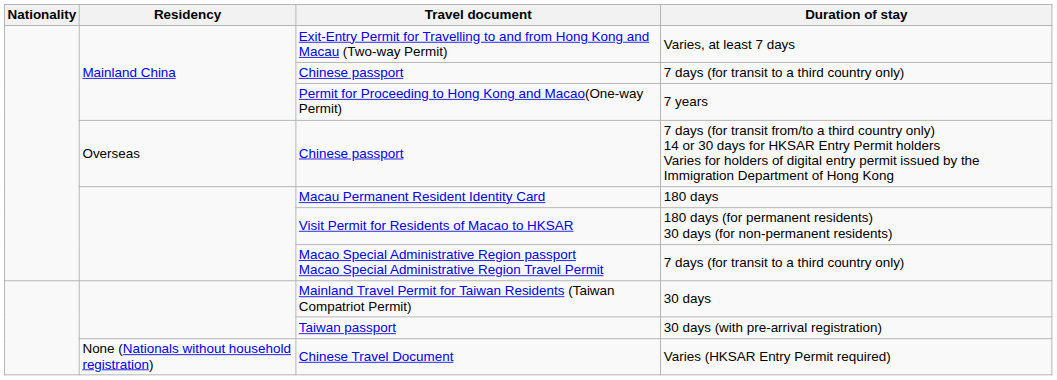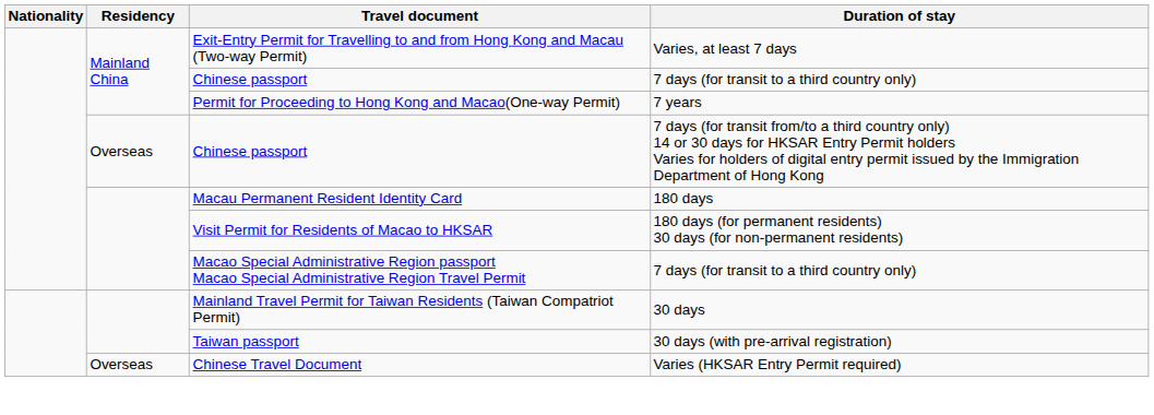Chinese Travel Document | Residency: None (Nationals without household registration) -> Overseas
